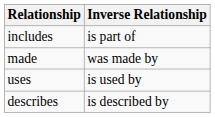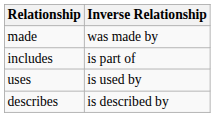rows swapped: made <-> includes
